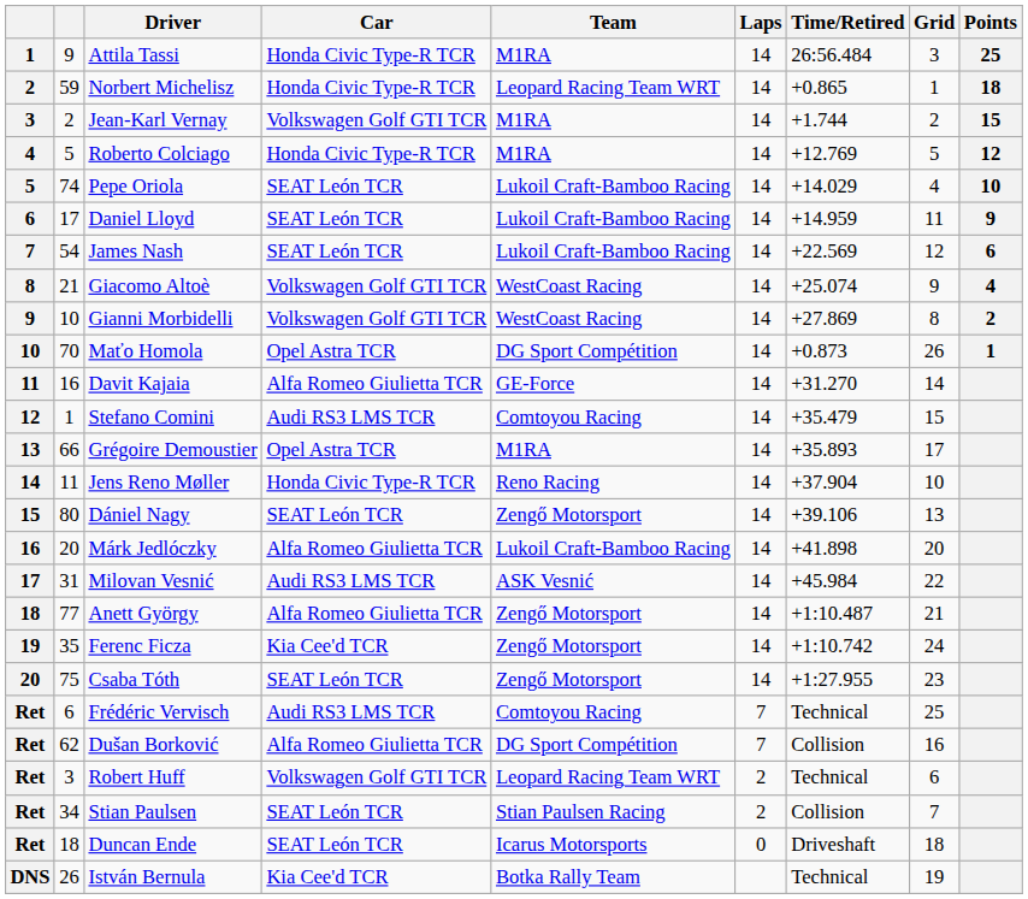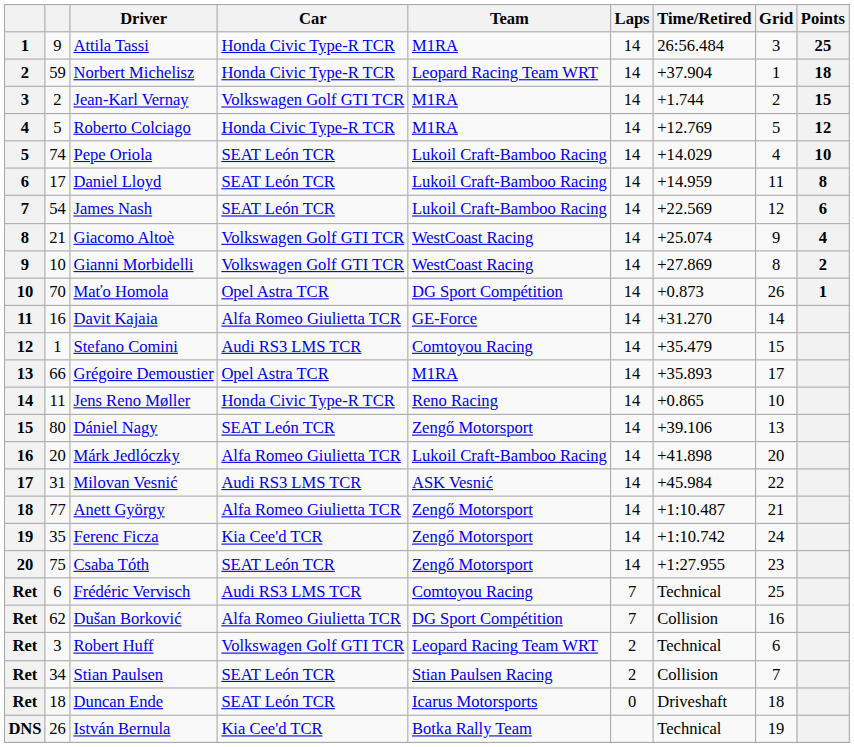Norbert Michelisz | Time/Retired: +0.865 -> +37.904
Daniel Lloyd | Points: 9 -> 8
Jens Reno Møller | Time/Retired: +37.904 -> +0.865
